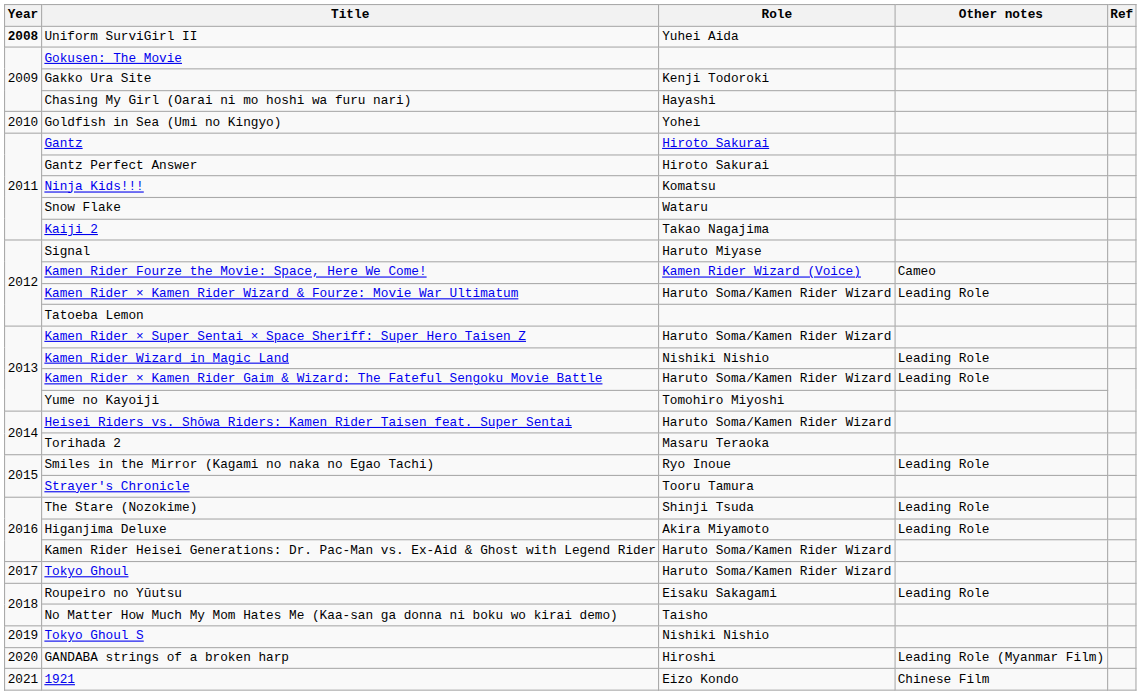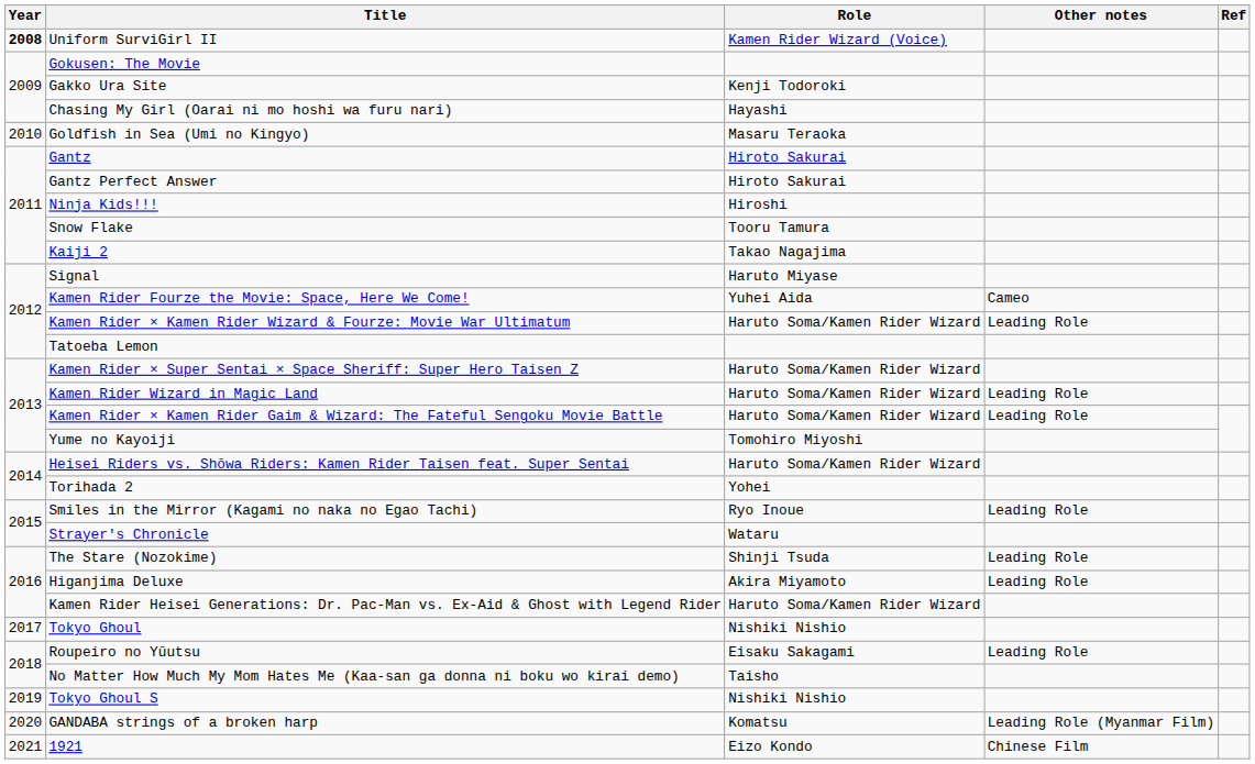Uniform SurviGirl II | Role: Yuhei Aida -> Kamen Rider Wizard (Voice)
Goldfish in Sea (Umi no Kingyo) | Role: Yohei -> Masaru Teraoka
Ninja Kids!!! | Role: Komatsu -> Hiroshi
Snow Flake | Role: Wataru -> Tooru Tamura
Kamen Rider Fourze the Movie: Space, Here We Come! | Role: Kamen Rider Wizard (Voice) -> Yuhei Aida
Kamen Rider Wizard in Magic Land | Role: Nishiki Nishio -> Haruto Soma/Kamen Rider Wizard
Torihada 2 | Role: Masaru Teraoka -> Yohei
Strayer's Chronicle | Role: Tooru Tamura -> Wataru
Tokyo Ghoul | Role: Haruto Soma/Kamen Rider Wizard -> Nishiki Nishio
GANDABA strings of a broken harp | Role: Hiroshi -> Komatsu
